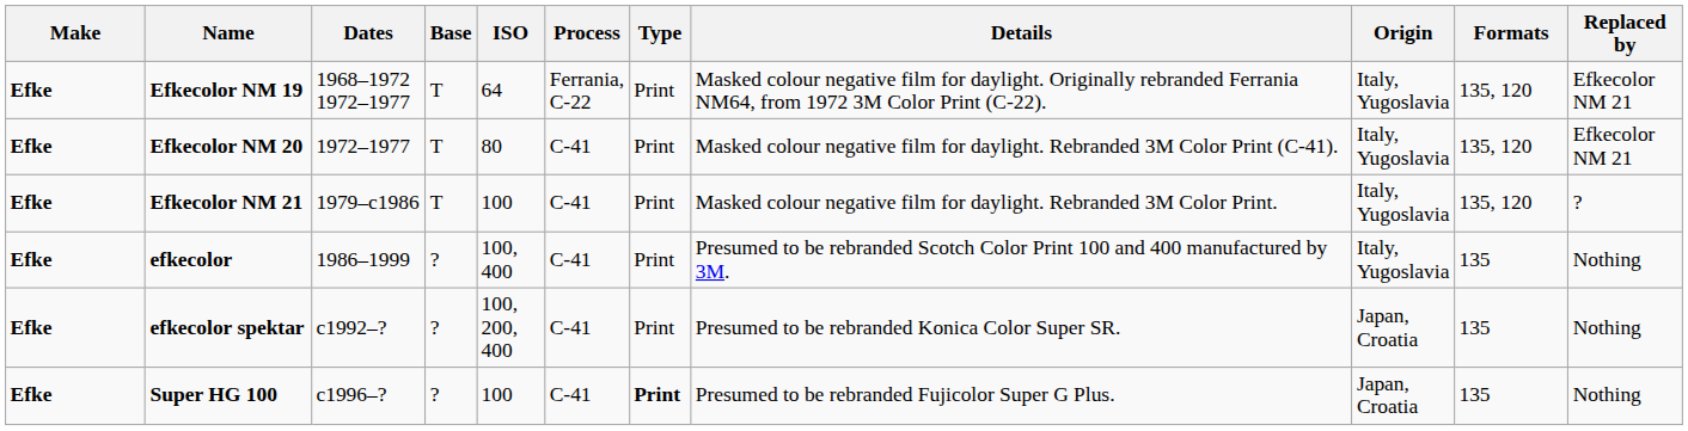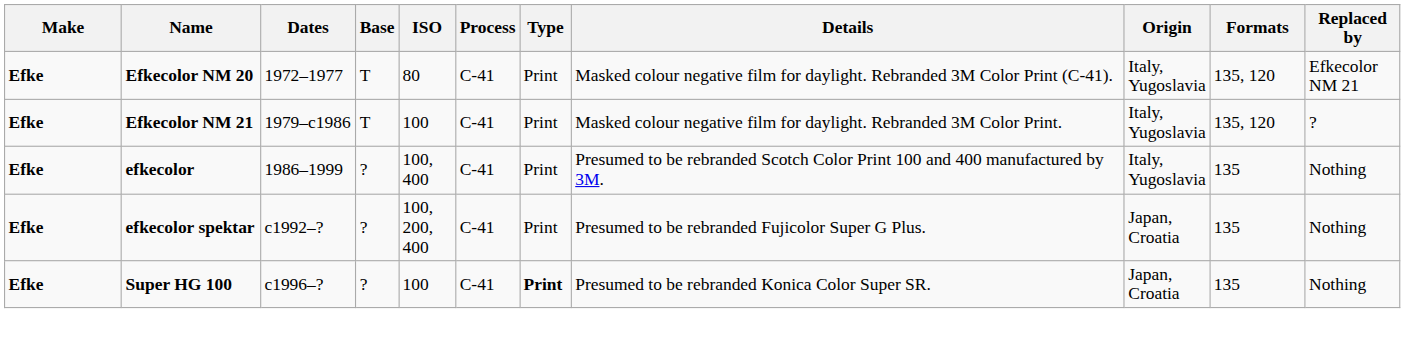- row: Efke | Efkecolor NM 19 | 1968–1972 1972–1977 | T | 64 | Ferrania, C-22 | Print | Masked colour negative film for daylight. Originally rebranded Ferrania NM64, from 1972 3M Color Print (C-22). | Italy, Yugoslavia | 135, 120 | Efkecolor NM 21
efkecolor spektar | Details: Presumed to be rebranded Konica Color Super SR. -> Presumed to be rebranded Fujicolor Super G Plus.
Super HG 100 | Details: Presumed to be rebranded Fujicolor Super G Plus. -> Presumed to be rebranded Konica Color Super SR.
